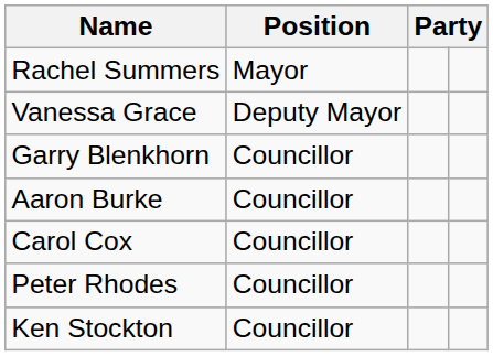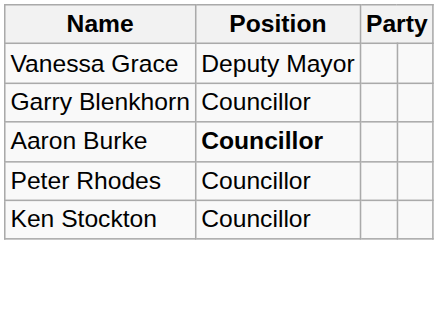- row: Rachel Summers | Mayor
Aaron Burke | Position: normal -> bold
- row: Carol Cox | Councillor
